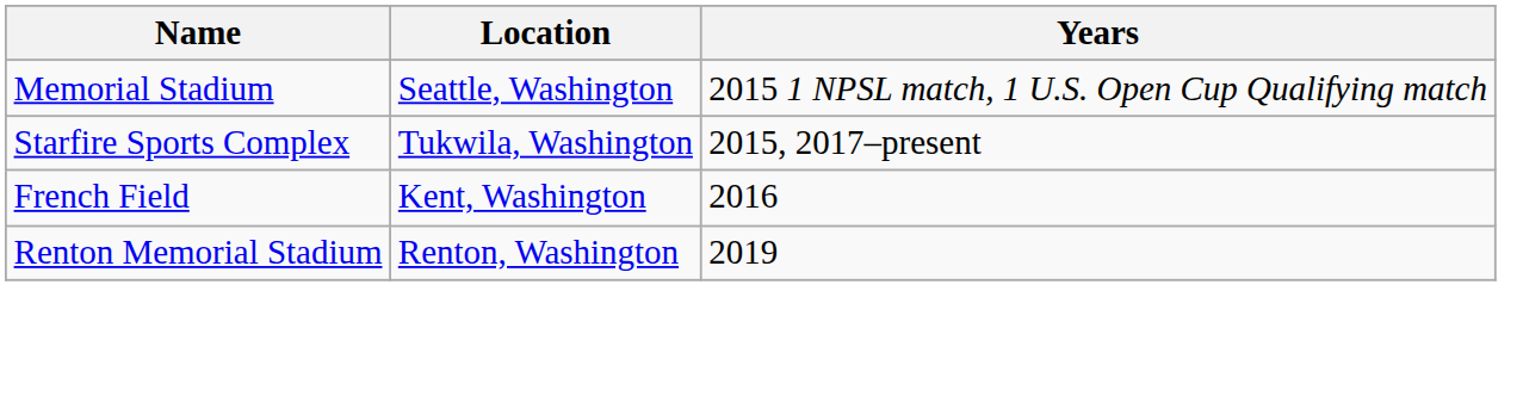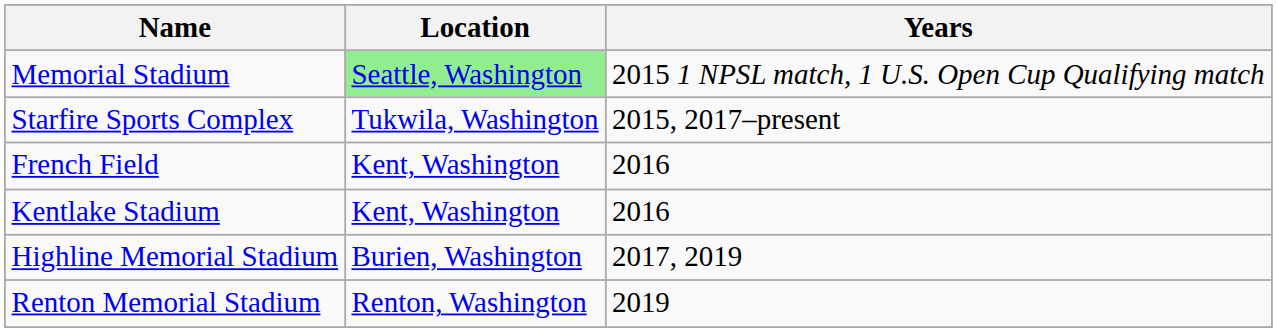Memorial Stadium | Location: no background -> lightgreen background
+ row: Kentlake Stadium | Kent, Washington | 2016
+ row: Highline Memorial Stadium | Burien, Washington | 2017, 2019
